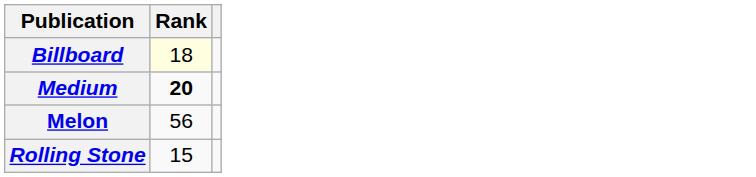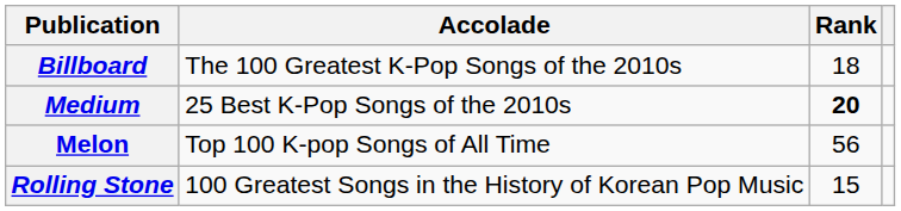+ column: Accolade | The 100 Greatest K-Pop Songs of the 2010s | 25 Best K-Pop Songs of the 2010s | Top 100 K-pop Songs of All Time | 100 Greatest Songs in the History of Korean Pop Music
Billboard | Rank: lightyellow background -> no background
